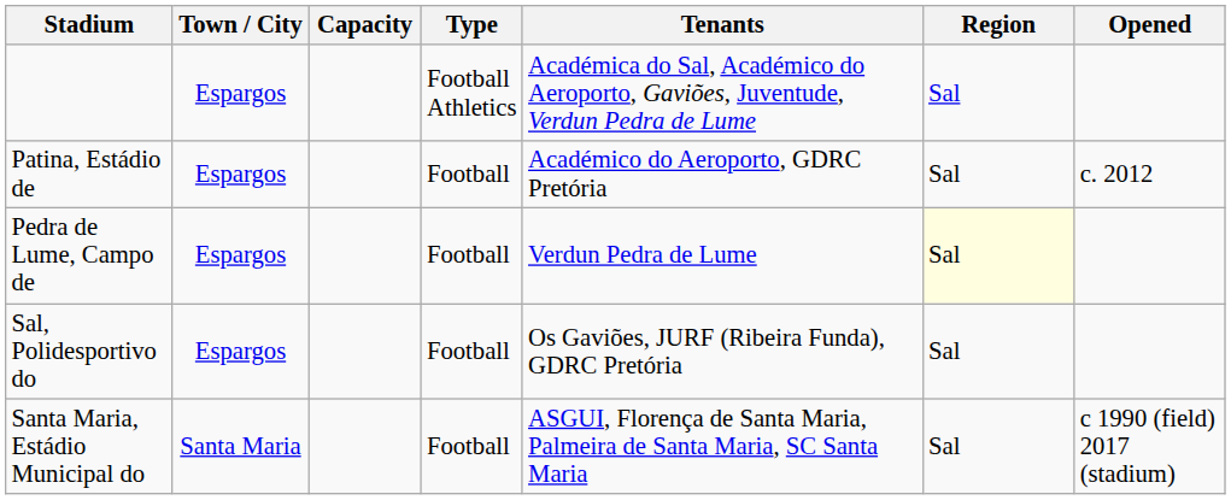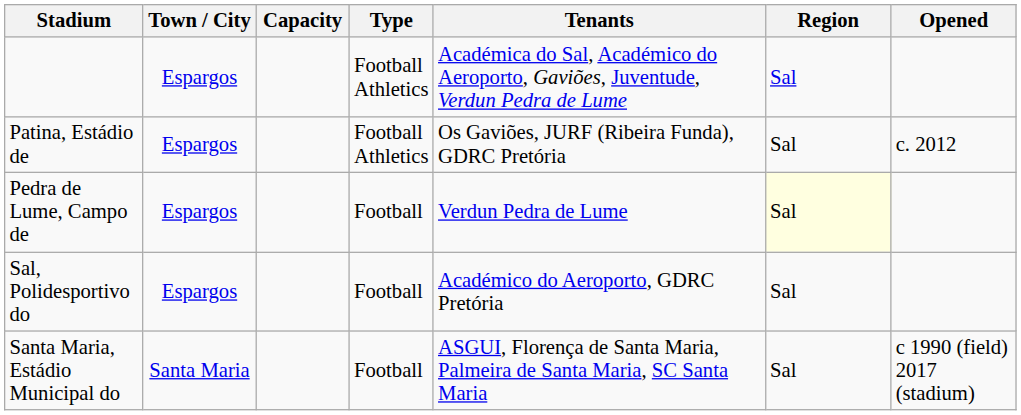Patina, Estádio de | Type: Football -> Football Athletics
Patina, Estádio de | Tenants: Académico do Aeroporto, GDRC Pretória -> Os Gaviões, JURF (Ribeira Funda), GDRC Pretória
Sal, Polidesportivo do | Tenants: Os Gaviões, JURF (Ribeira Funda), GDRC Pretória -> Académico do Aeroporto, GDRC Pretória
